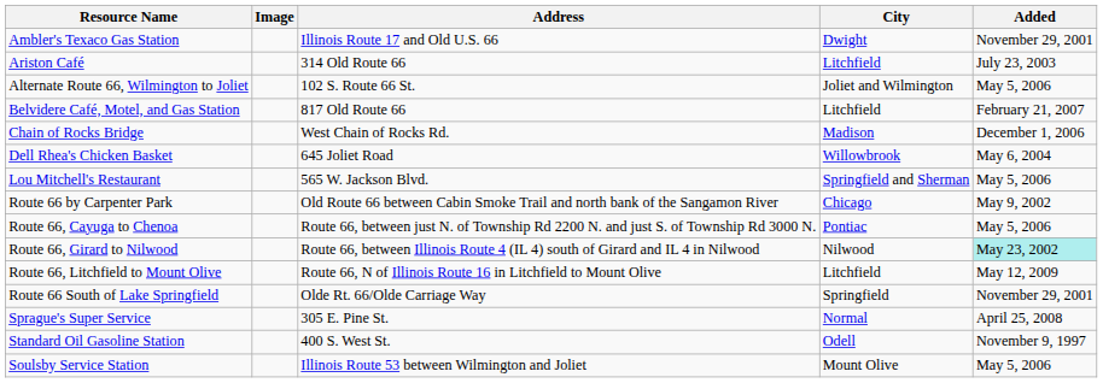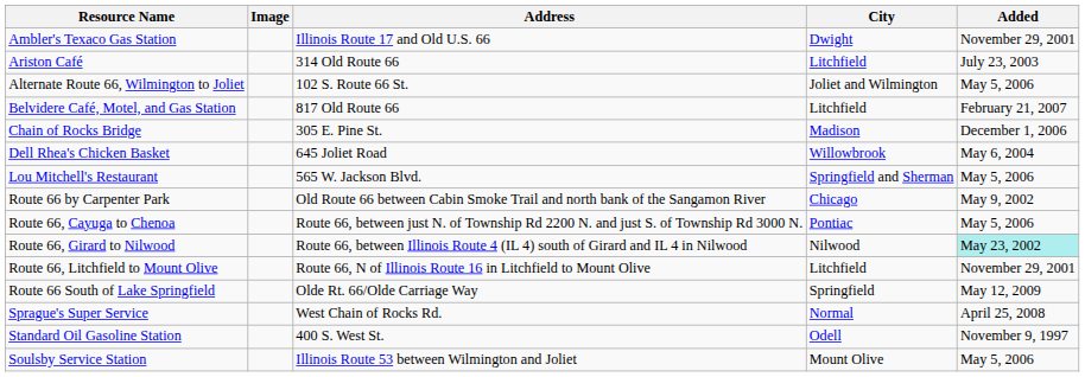Chain of Rocks Bridge | Address: West Chain of Rocks Rd. -> 305 E. Pine St.
Route 66, Litchfield to Mount Olive | Added: May 12, 2009 -> November 29, 2001
Route 66 South of Lake Springfield | Added: November 29, 2001 -> May 12, 2009
Sprague's Super Service | Address: 305 E. Pine St. -> West Chain of Rocks Rd.
